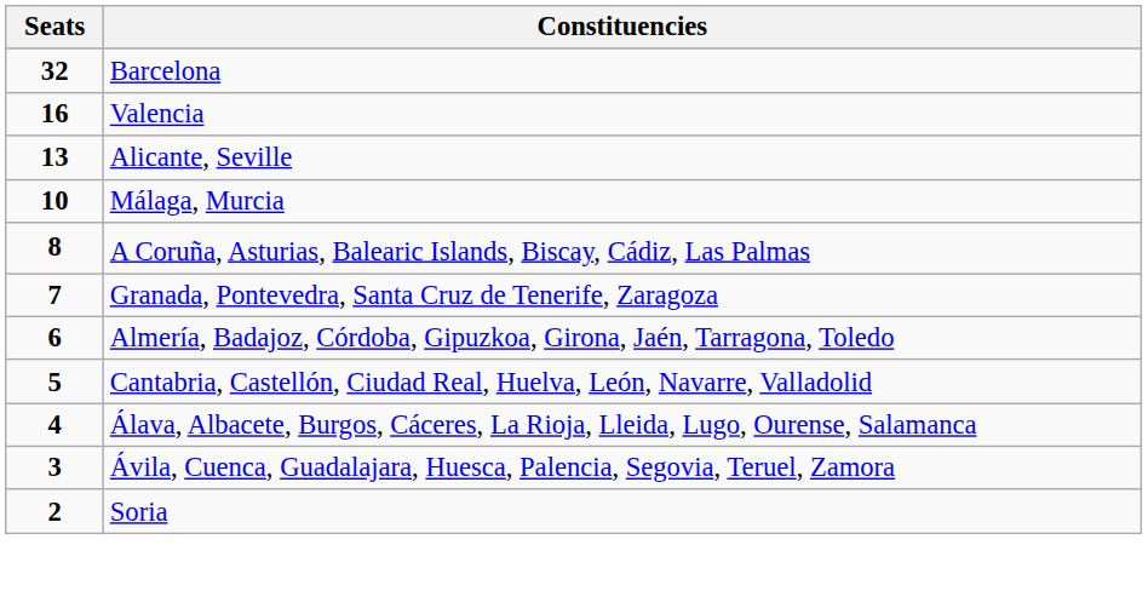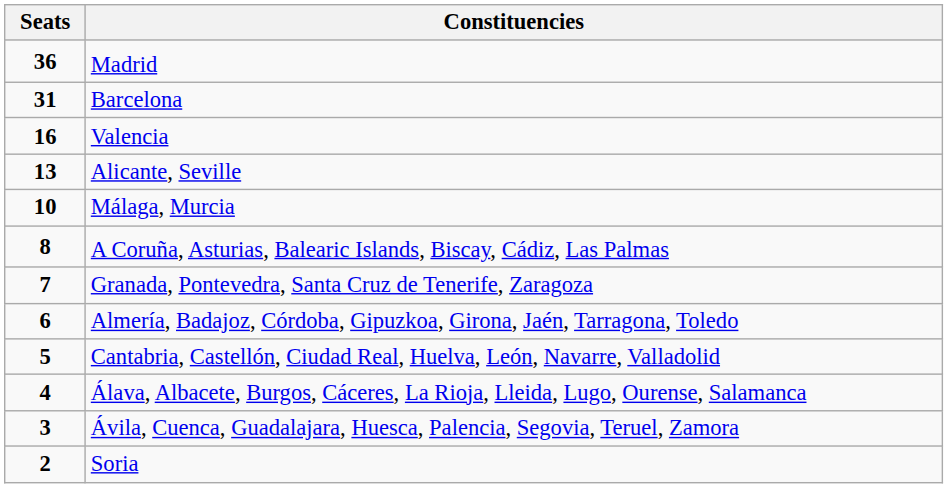+ row: 36 | Madrid
Barcelona | Seats: 32 -> 31
